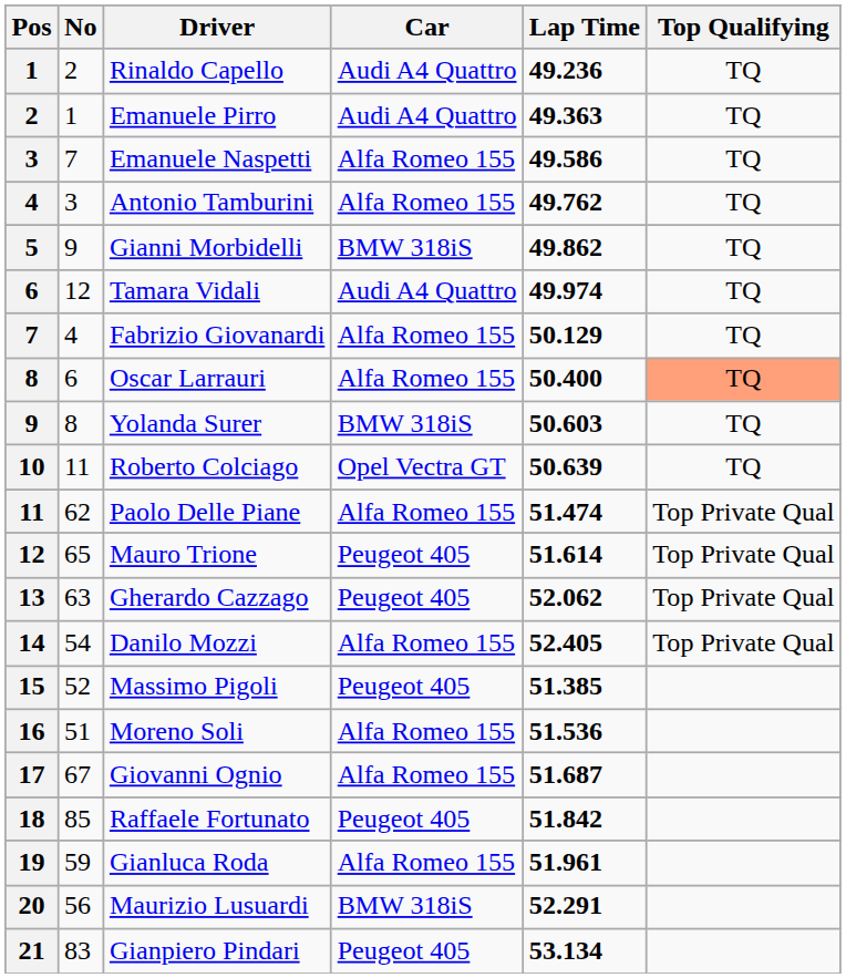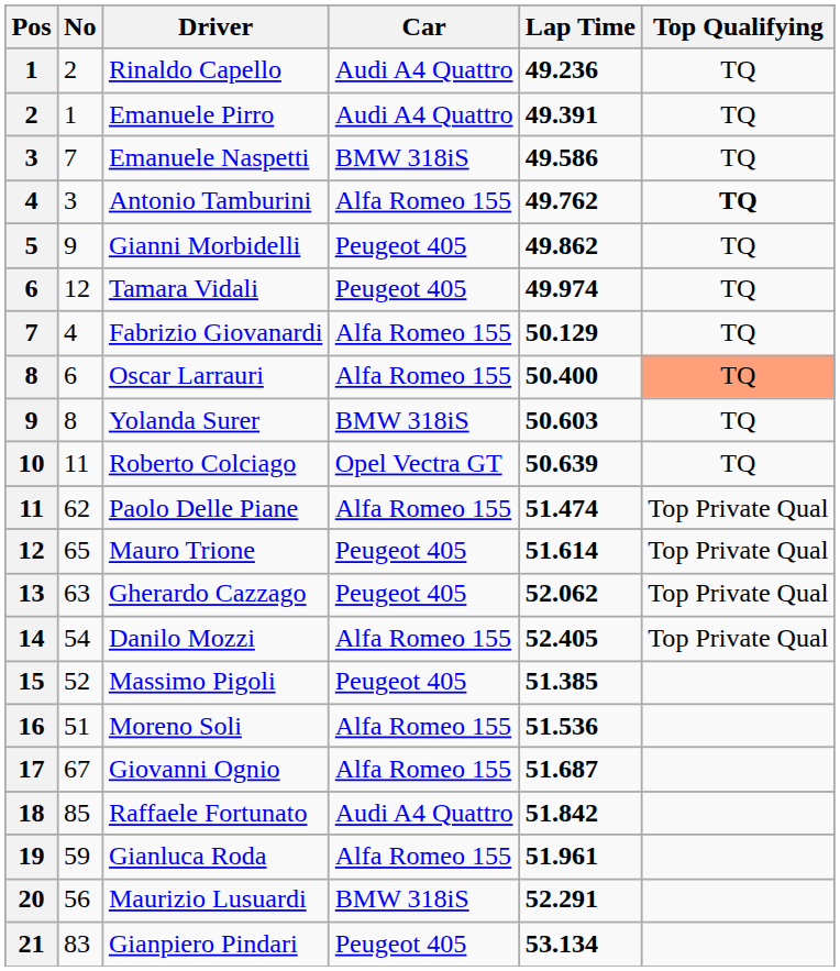Emanuele Pirro | Lap Time: 49.363 -> 49.391
Emanuele Naspetti | Car: Alfa Romeo 155 -> BMW 318iS
Antonio Tamburini | Top Qualifying: normal -> bold
Gianni Morbidelli | Car: BMW 318iS -> Peugeot 405
Tamara Vidali | Car: Audi A4 Quattro -> Peugeot 405
Raffaele Fortunato | Car: Peugeot 405 -> Audi A4 Quattro
